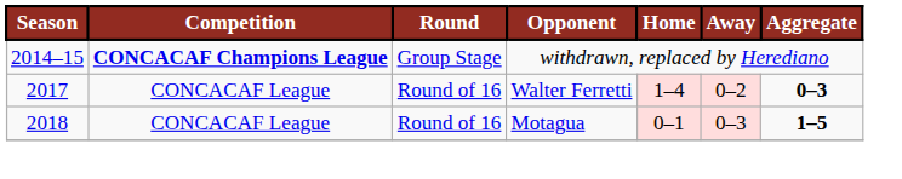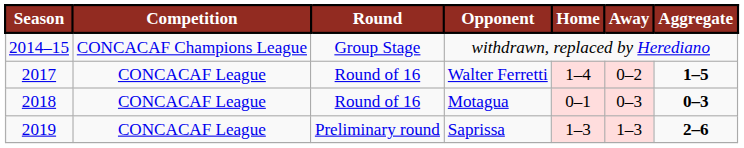withdrawn, replaced by Herediano | Competition: bold -> normal
Walter Ferretti | Aggregate: 0–3 -> 1–5
Motagua | Aggregate: 1–5 -> 0–3
+ row: 2019 | CONCACAF League | Preliminary round | Saprissa | 1–3 | 1–3 | 2–6
